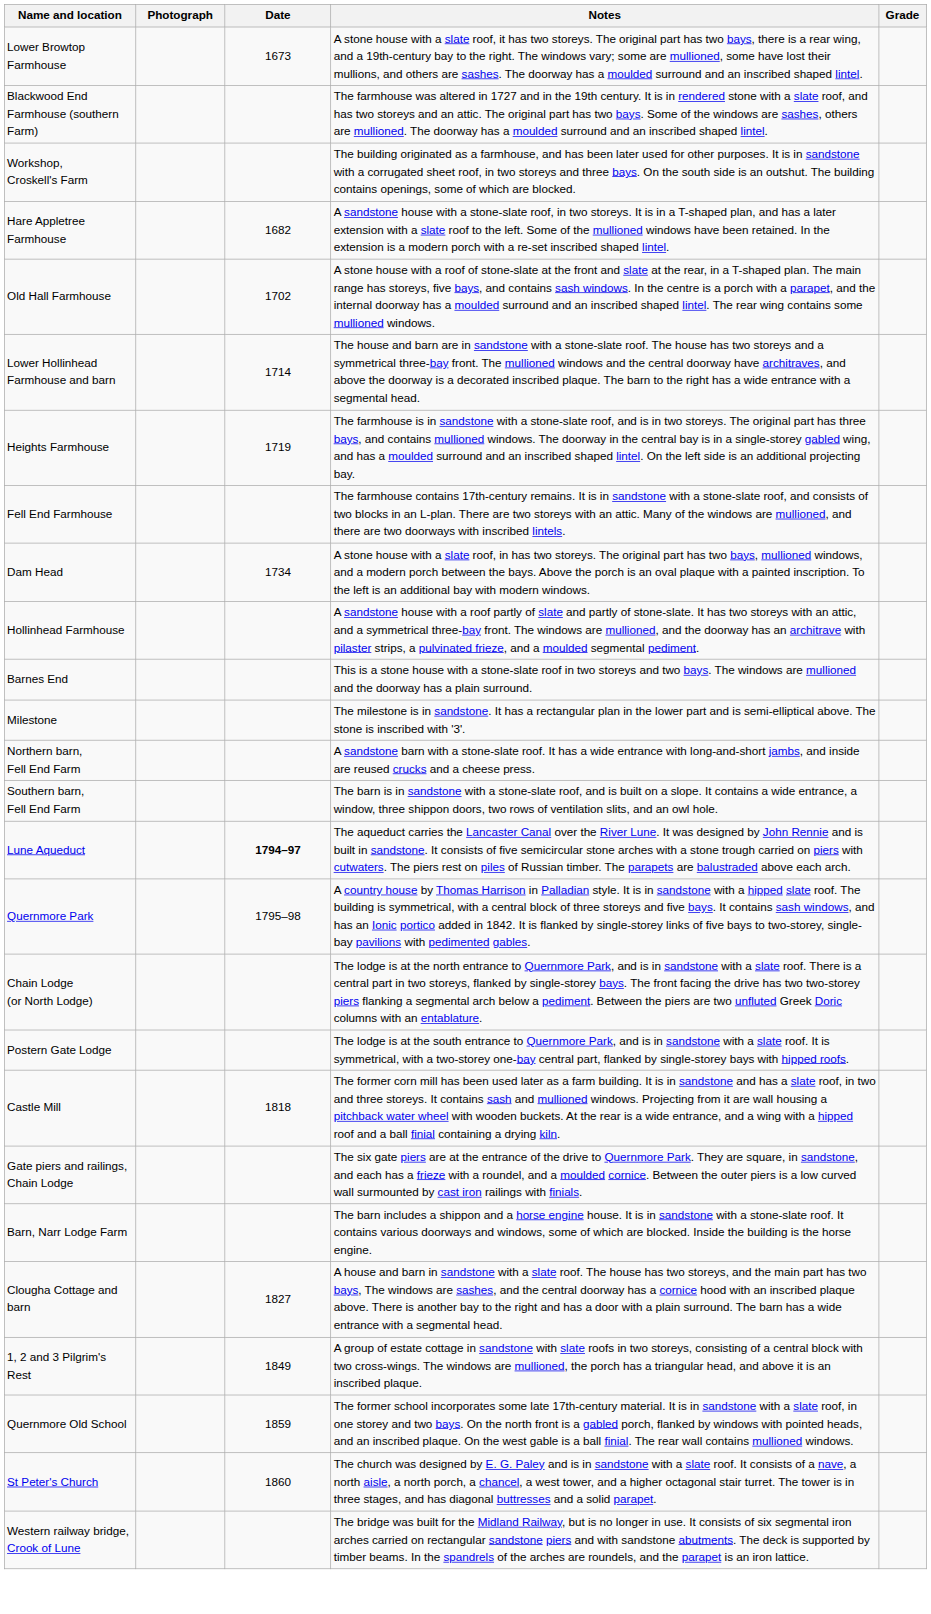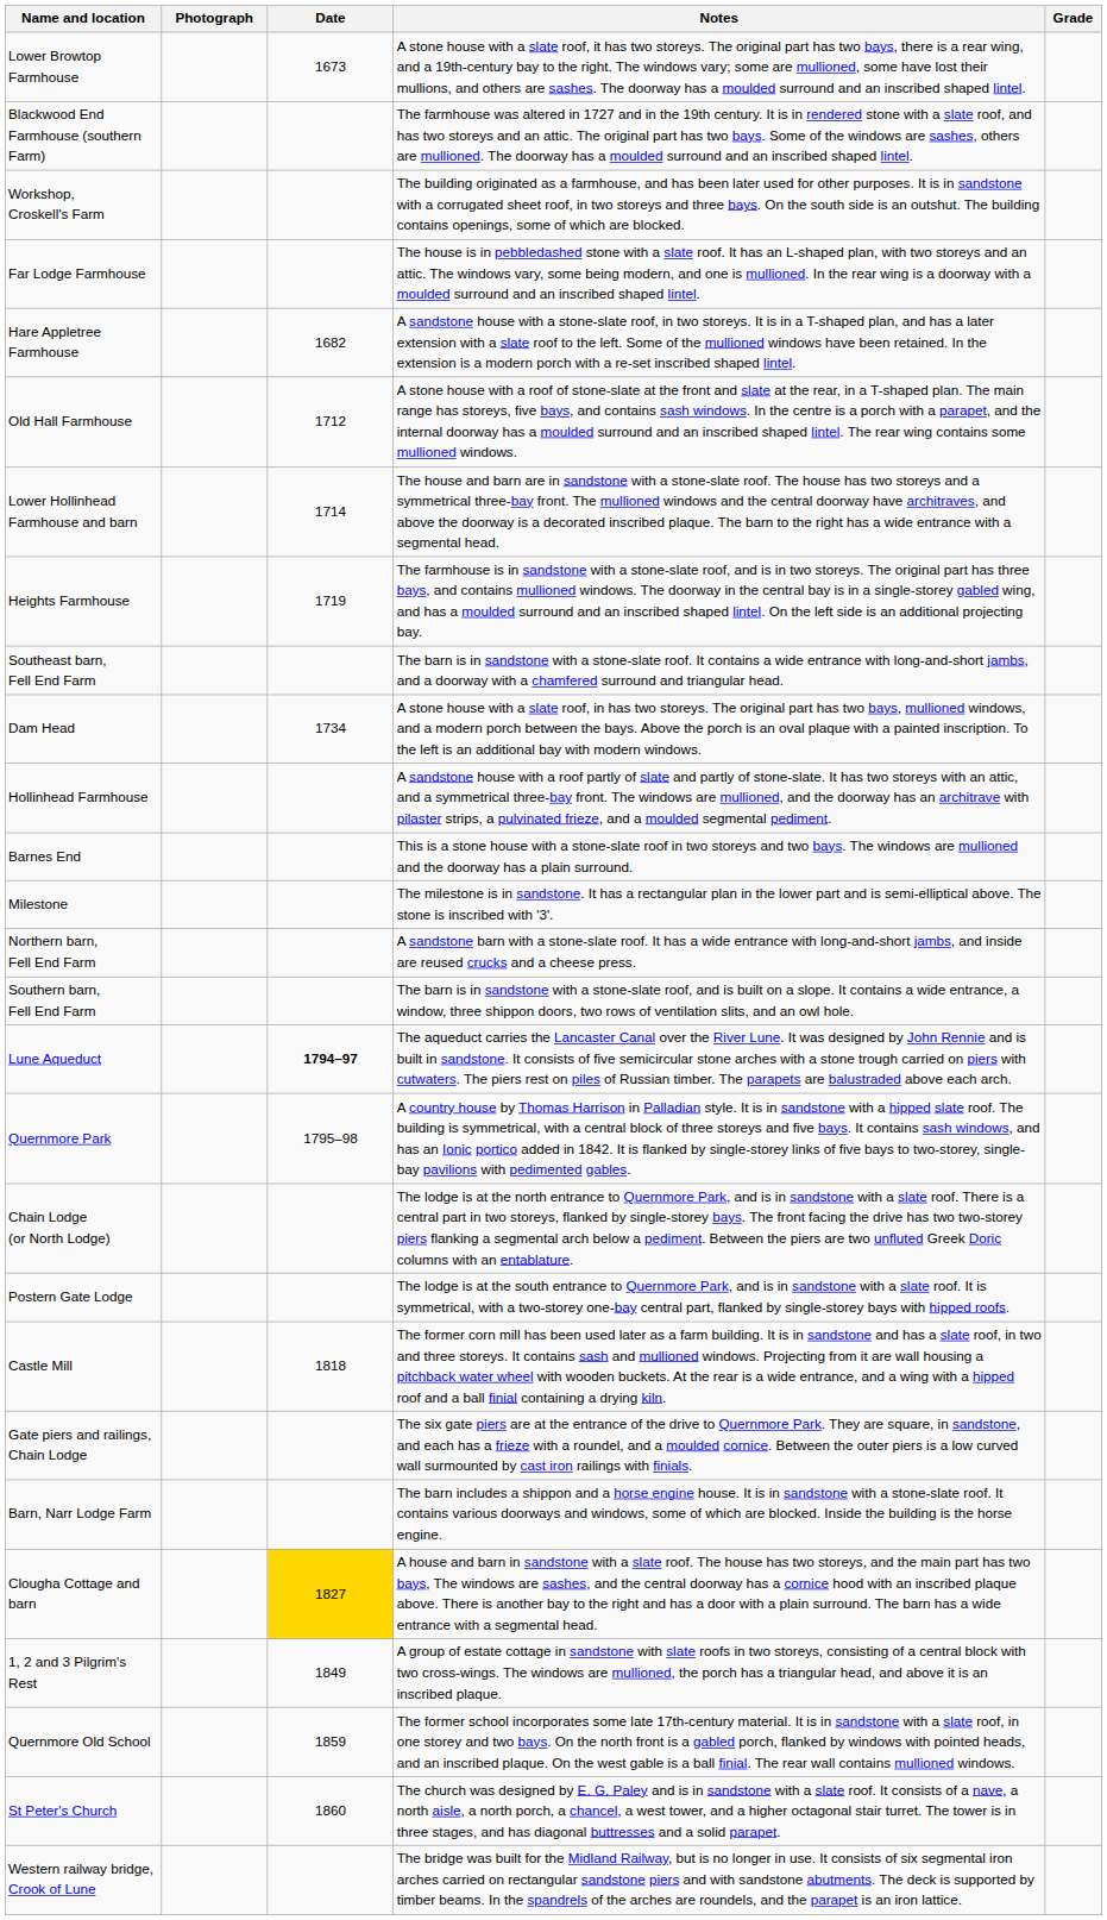+ row: Far Lodge Farmhouse | The house is in pebbledashed stone with a slate roof. It has an L-shaped plan, with two storeys and an attic. The windows vary, some being modern, and one is mullioned. In the rear wing is a doorway with a moulded surround and an inscribed shaped lintel.
Old Hall Farmhouse | Date: 1702 -> 1712
- row: Fell End Farmhouse | The farmhouse contains 17th-century remains. It is in sandstone with a stone-slate roof, and consists of two blocks in an L-plan. There are two storeys with an attic. Many of the windows are mullioned, and there are two doorways with inscribed lintels.
+ row: Southeast barn, Fell End Farm | The barn is in sandstone with a stone-slate roof. It contains a wide entrance with long-and-short jambs, and a doorway with a chamfered surround and triangular head.
Clougha Cottage and barn | Date: no background -> gold background
